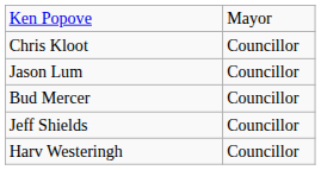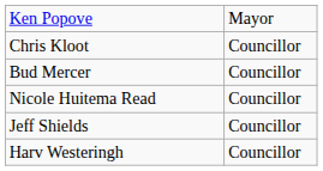- row: Jason Lum | Councillor
+ row: Nicole Huitema Read | Councillor
